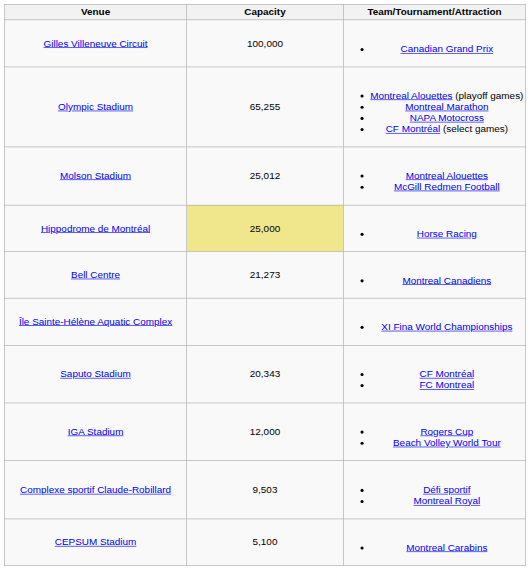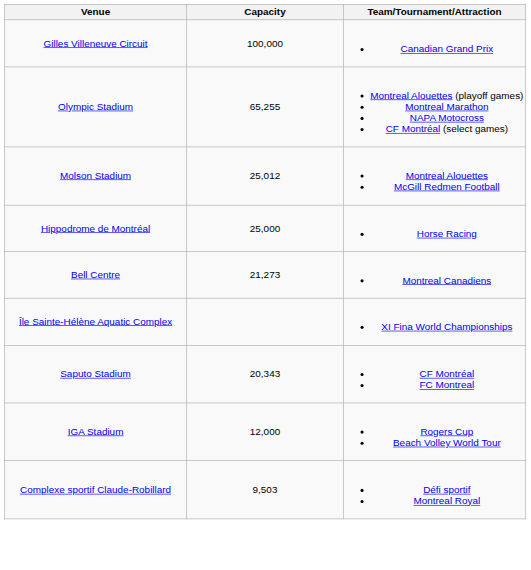Hippodrome de Montréal | Capacity: khaki background -> no background
- row: CEPSUM Stadium | 5,100 | Montreal Carabins
